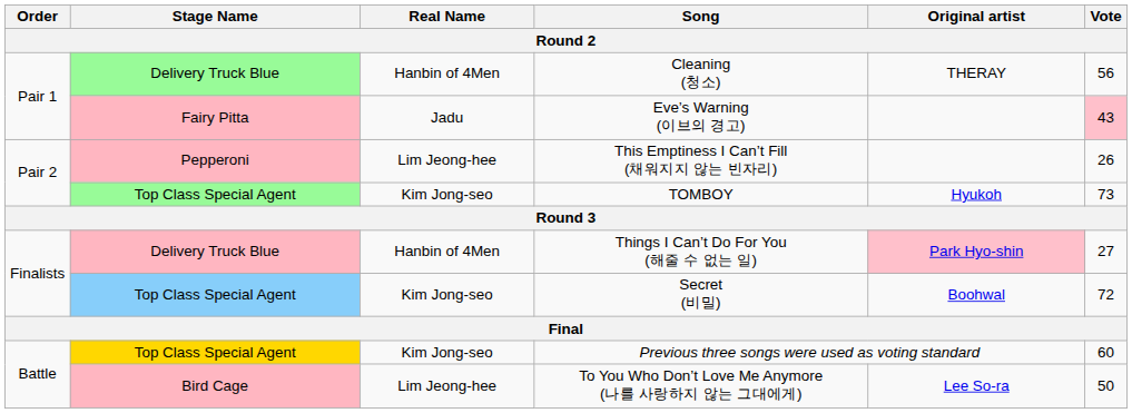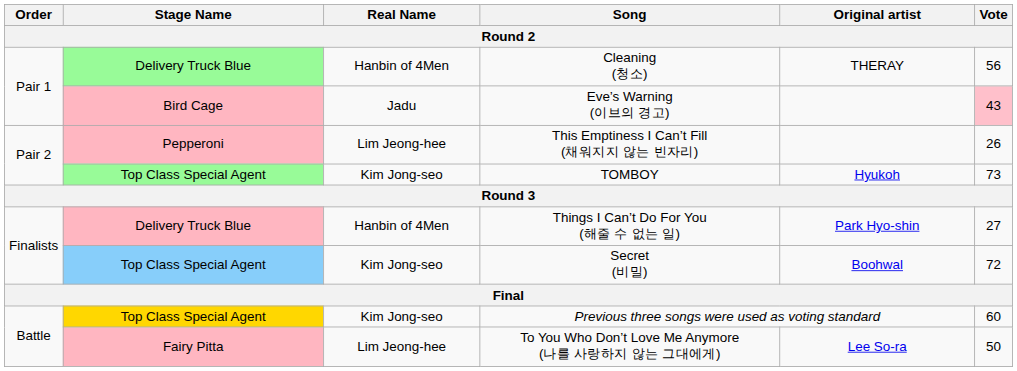Eve’s Warning (이브의 경고) | Stage Name: Fairy Pitta -> Bird Cage
Things I Can’t Do For You (해줄 수 없는 일) | Original artist: pink background -> no background
To You Who Don’t Love Me Anymore (나를 사랑하지 않는 그대에게) | Stage Name: Bird Cage -> Fairy Pitta
